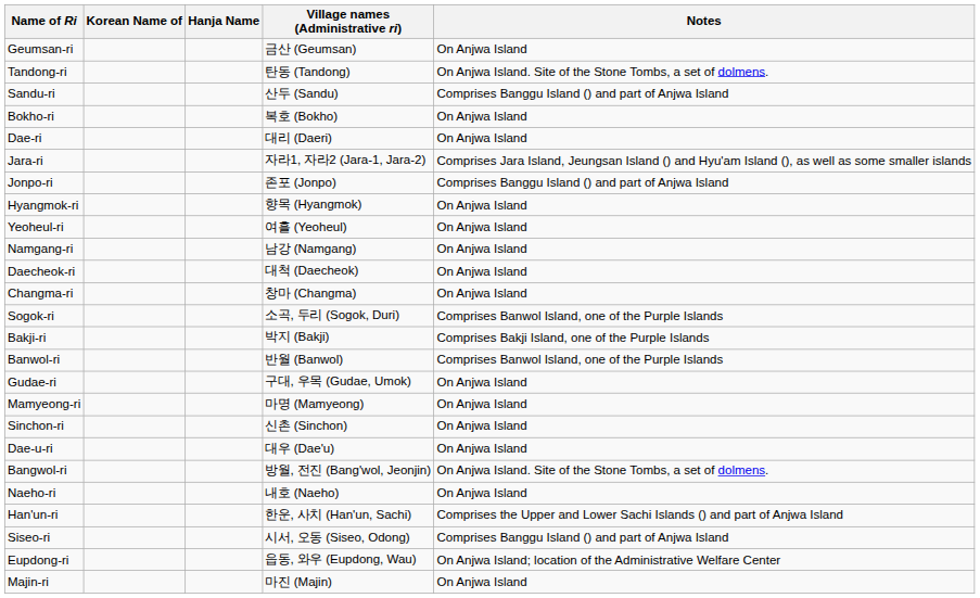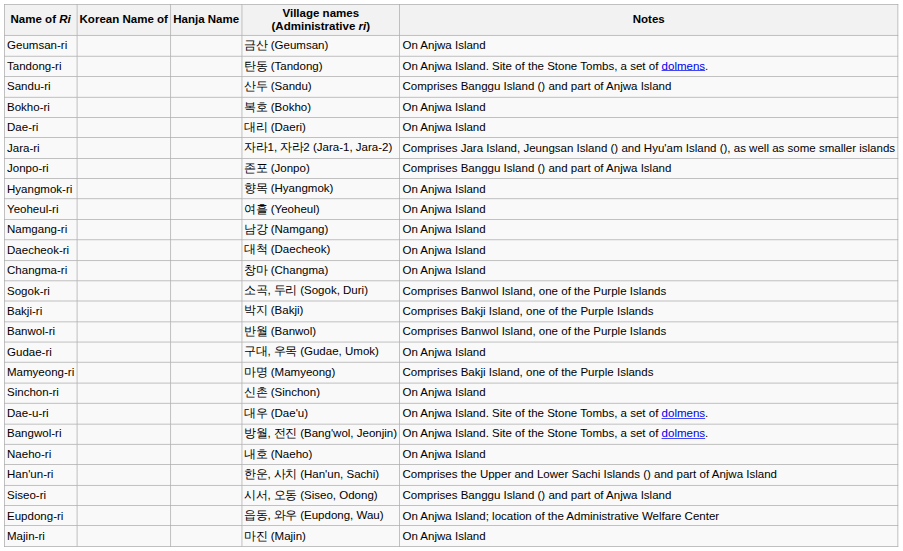Mamyeong-ri | Notes: On Anjwa Island -> Comprises Bakji Island, one of the Purple Islands
Dae-u-ri | Notes: On Anjwa Island -> On Anjwa Island. Site of the Stone Tombs, a set of dolmens.
